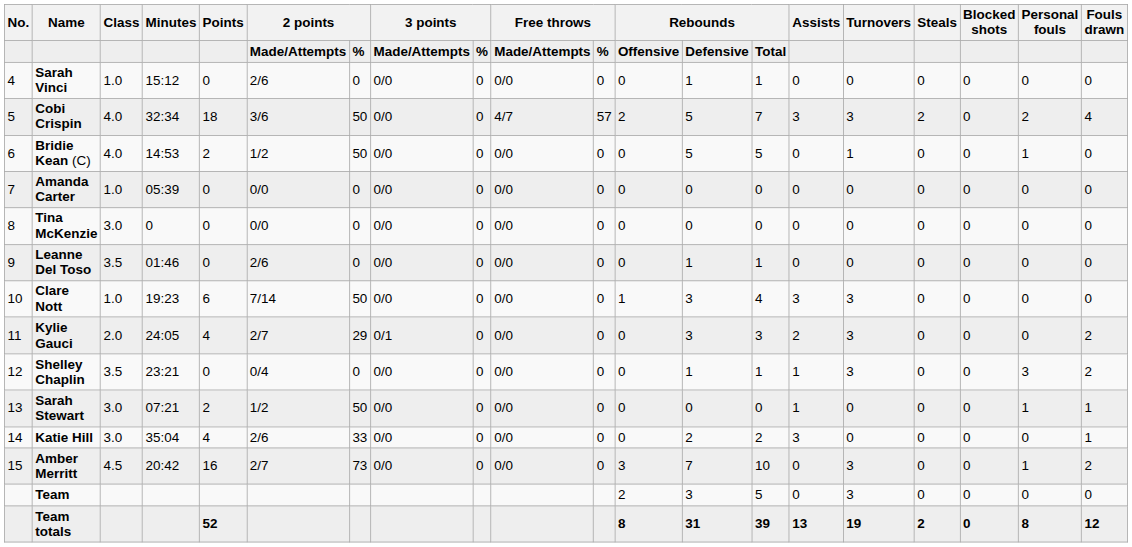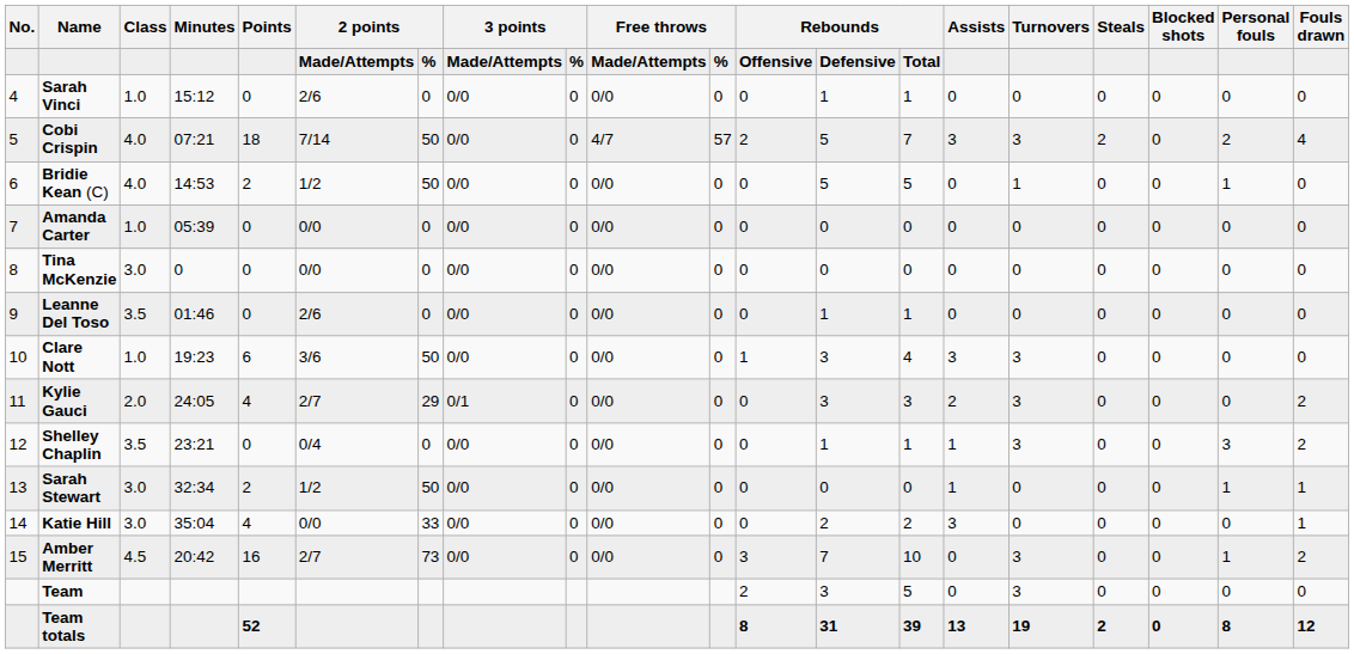Cobi Crispin | Minutes: 32:34 -> 07:21
Cobi Crispin | column 6: 3/6 -> 7/14
Clare Nott | column 6: 7/14 -> 3/6
Sarah Stewart | Minutes: 07:21 -> 32:34
Katie Hill | column 6: 2/6 -> 0/0
